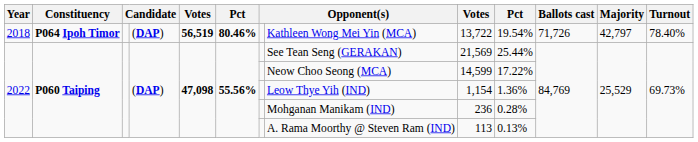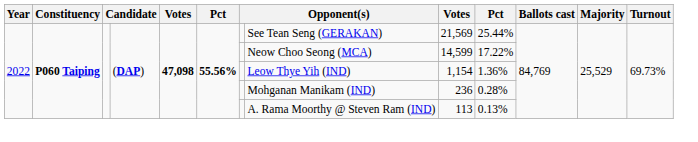- row: 2018 | P064 Ipoh Timor | (DAP) | 56,519 | 80.46% | Kathleen Wong Mei Yin (MCA) | 13,722 | 19.54% | 71,726 | 42,797 | 78.40%
